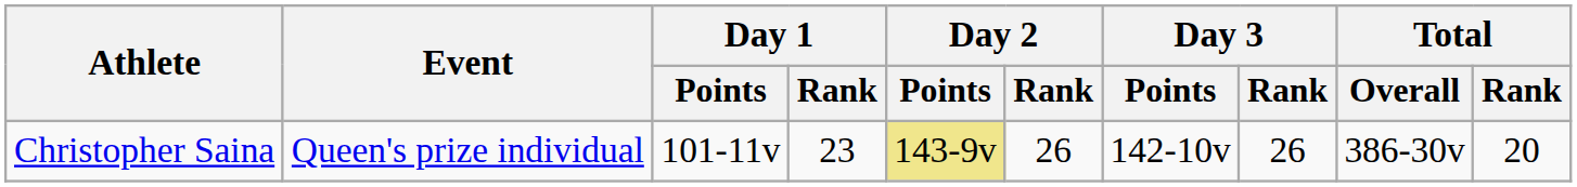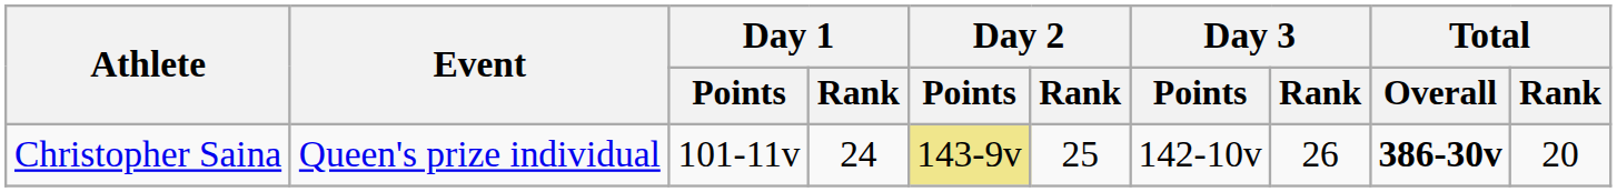Christopher Saina | Day 1 / Rank: 23 -> 24
Christopher Saina | Day 2 / Rank: 26 -> 25
Christopher Saina | Total / Overall: normal -> bold
